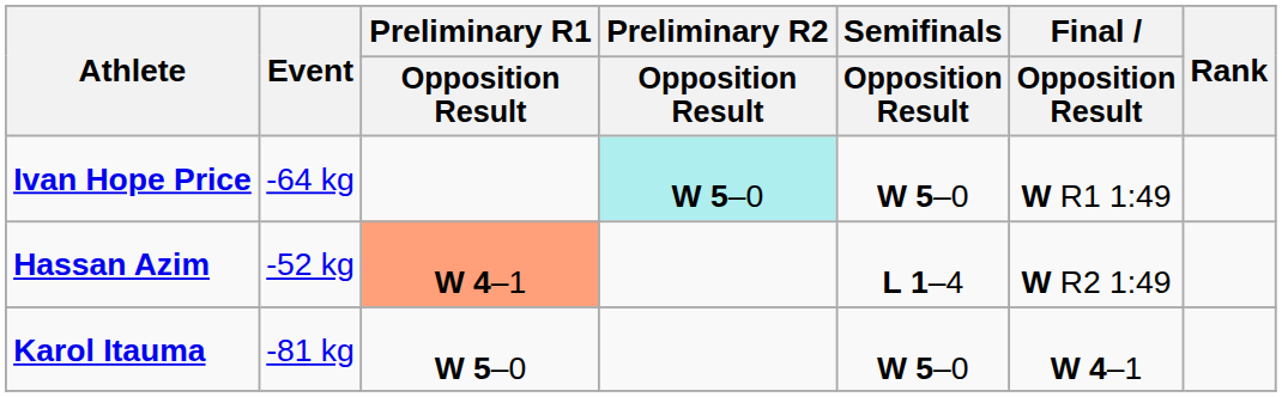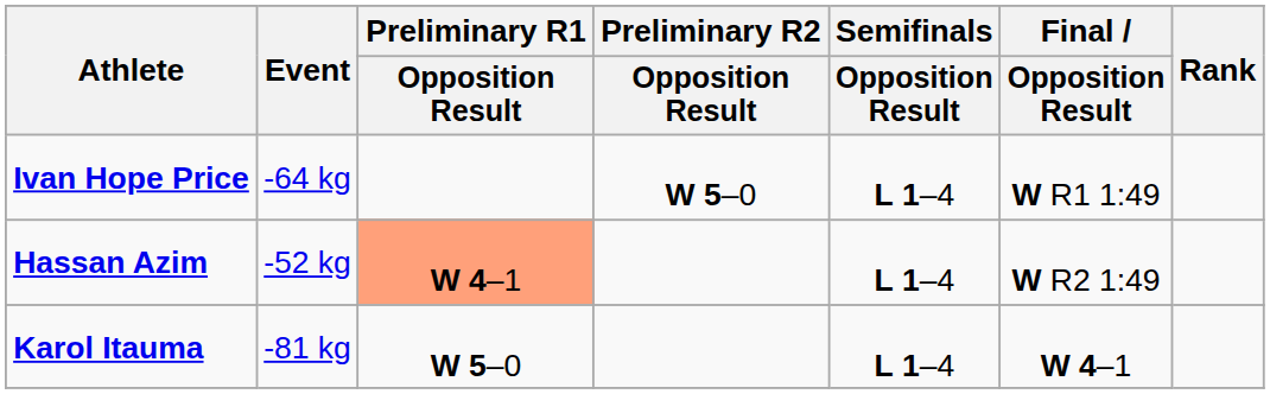Ivan Hope Price | Preliminary R2 / Opposition Result: paleturquoise background -> no background
Ivan Hope Price | Semifinals / Opposition Result: W 5–0 -> L 1–4
Karol Itauma | Semifinals / Opposition Result: W 5–0 -> L 1–4
